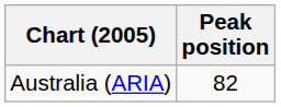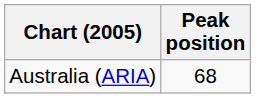Australia (ARIA) | Peak position: 82 -> 68
